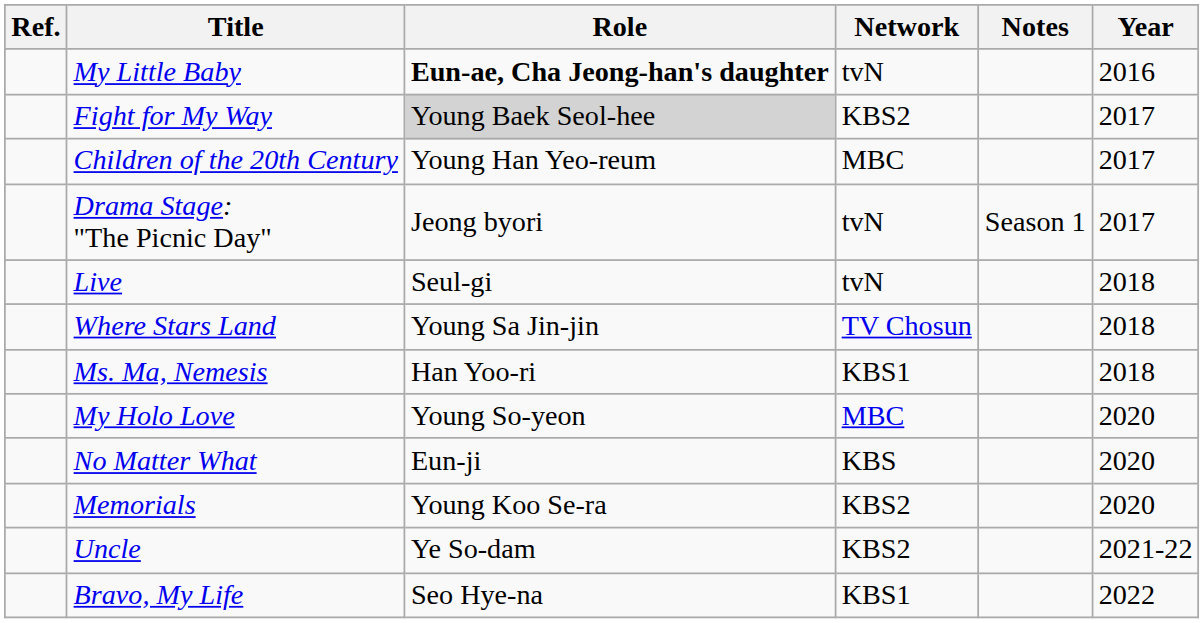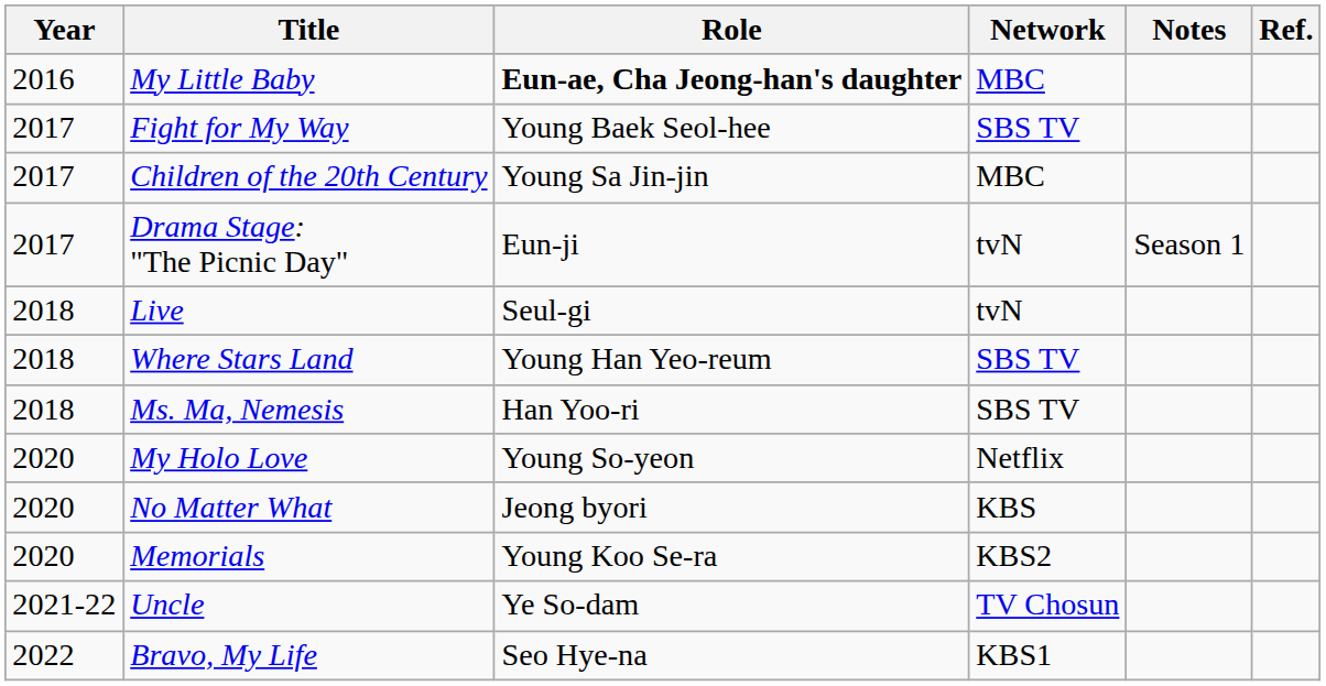columns swapped: Year <-> Ref.
My Little Baby | Network: tvN -> MBC
Fight for My Way | Role: lightgrey background -> no background
Fight for My Way | Network: KBS2 -> SBS TV
Children of the 20th Century | Role: Young Han Yeo-reum -> Young Sa Jin-jin
Drama Stage: "The Picnic Day" | Role: Jeong byori -> Eun-ji
Where Stars Land | Role: Young Sa Jin-jin -> Young Han Yeo-reum
Where Stars Land | Network: TV Chosun -> SBS TV
Ms. Ma, Nemesis | Network: KBS1 -> SBS TV
My Holo Love | Network: MBC -> Netflix
No Matter What | Role: Eun-ji -> Jeong byori
Uncle | Network: KBS2 -> TV Chosun
